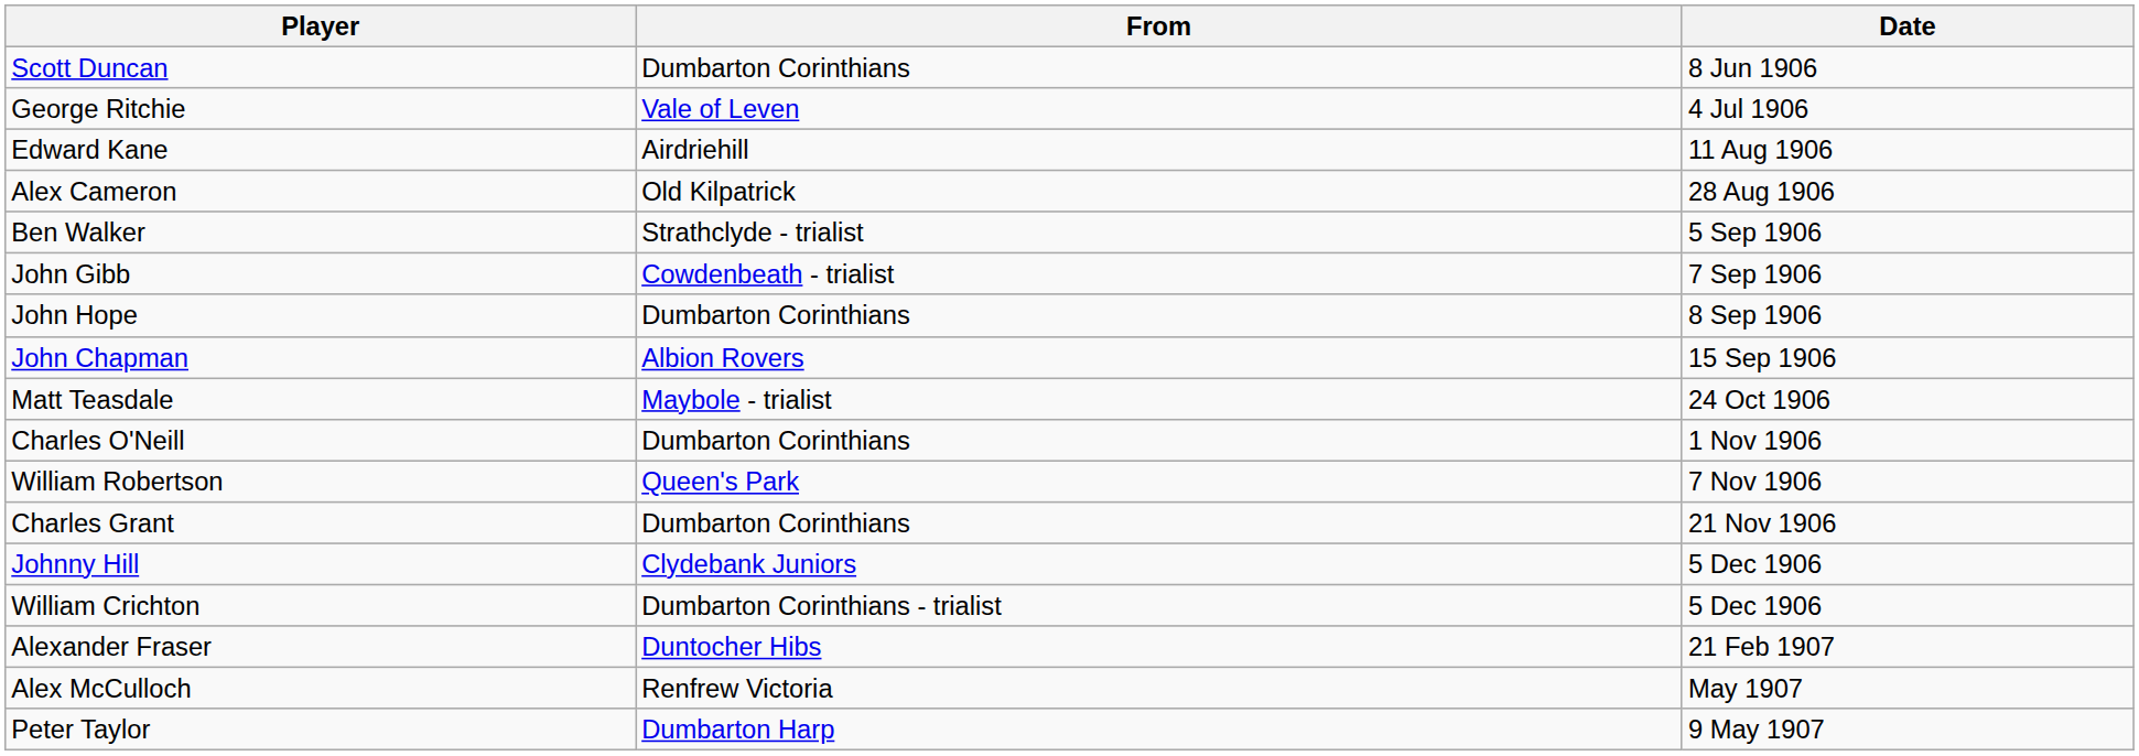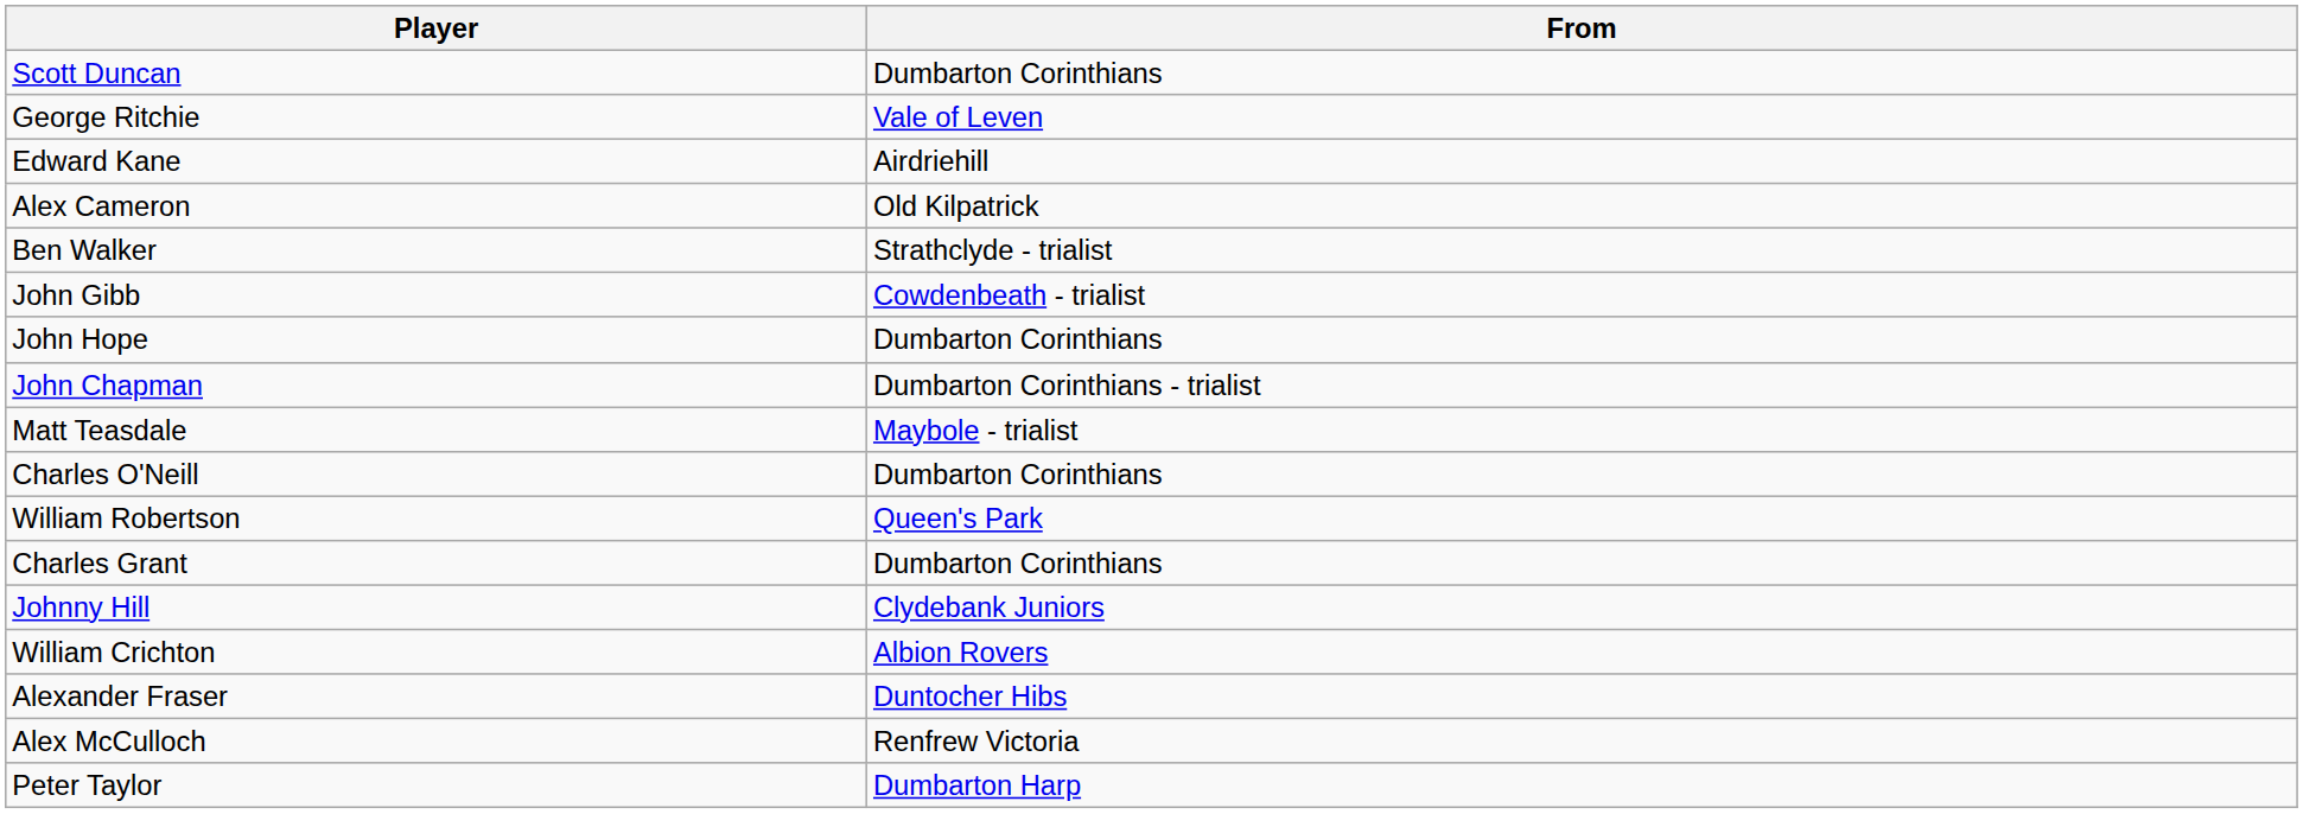- column: Date | 8 Jun 1906 | 4 Jul 1906 | 11 Aug 1906 | 28 Aug 1906 | 5 Sep 1906 | 7 Sep 1906 | 8 Sep 1906 | 15 Sep 1906 | 24 Oct 1906 | 1 Nov 1906 | 7 Nov 1906 | 21 Nov 1906 | 5 Dec 1906 | 5 Dec 1906 | 21 Feb 1907 | May 1907 | 9 May 1907
John Chapman | From: Albion Rovers -> Dumbarton Corinthians - trialist
William Crichton | From: Dumbarton Corinthians - trialist -> Albion Rovers
